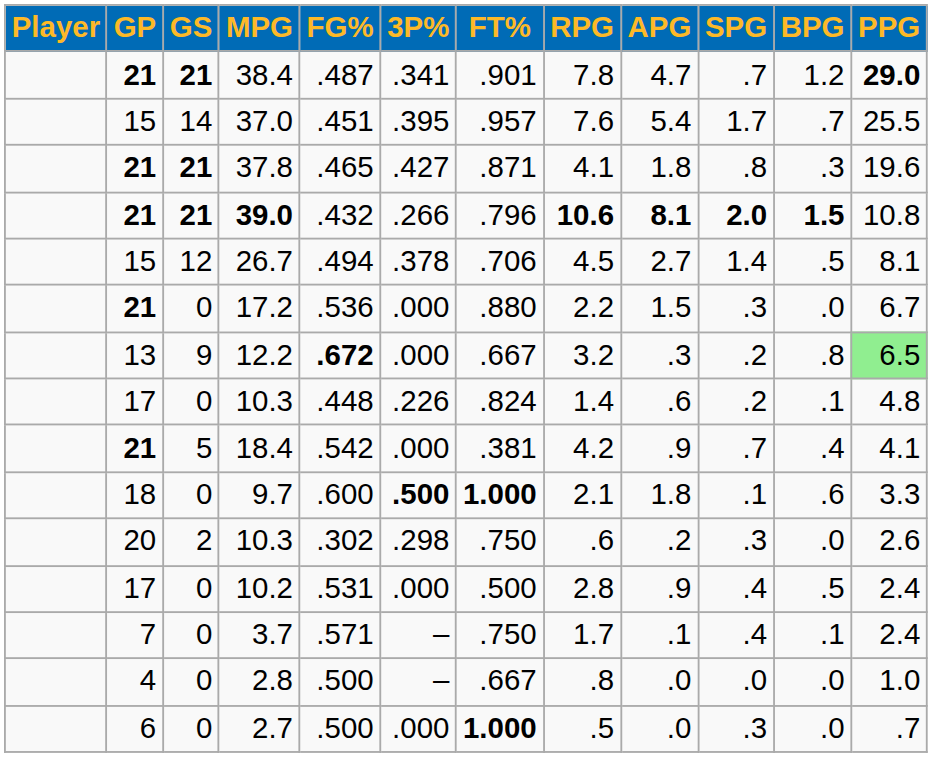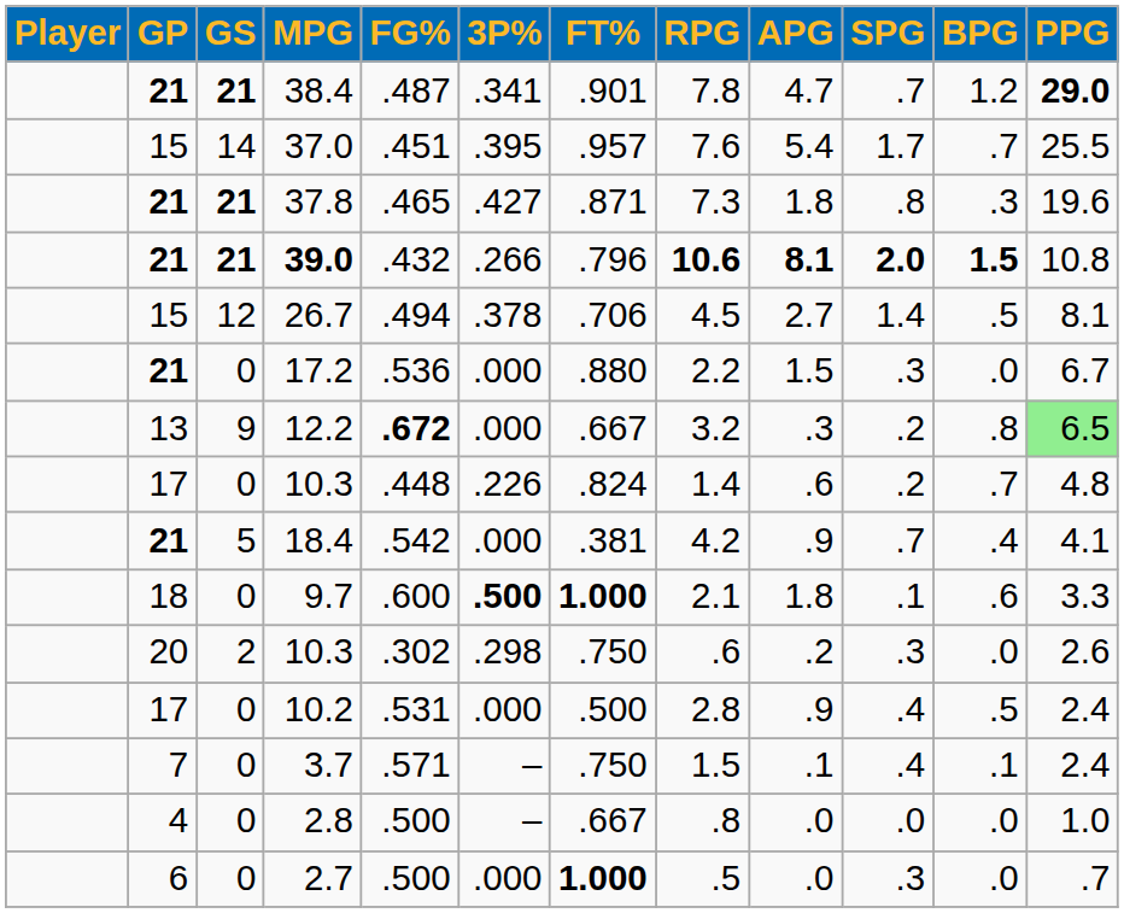37.8 | RPG: 4.1 -> 7.3
17 / 10.3 | BPG: .1 -> .7
3.7 | RPG: 1.7 -> 1.5
